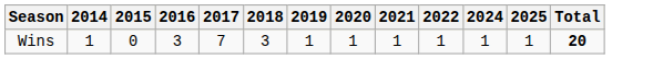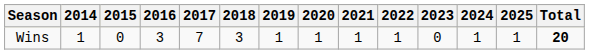+ column: 2023 | 0
